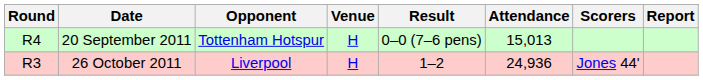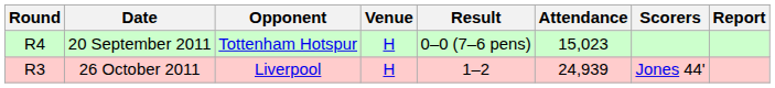20 September 2011 | Attendance: 15,013 -> 15,023
26 October 2011 | Attendance: 24,936 -> 24,939
